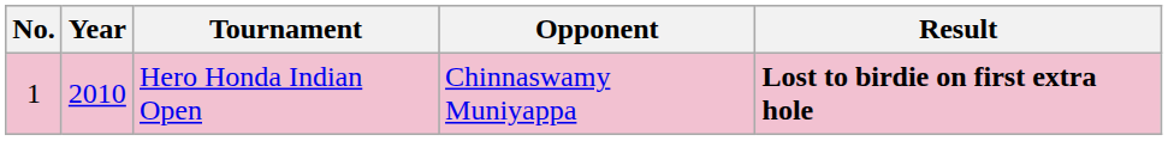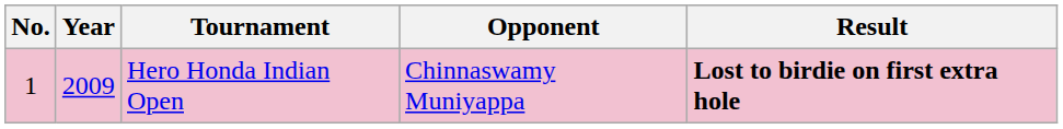Hero Honda Indian Open | Year: 2010 -> 2009
